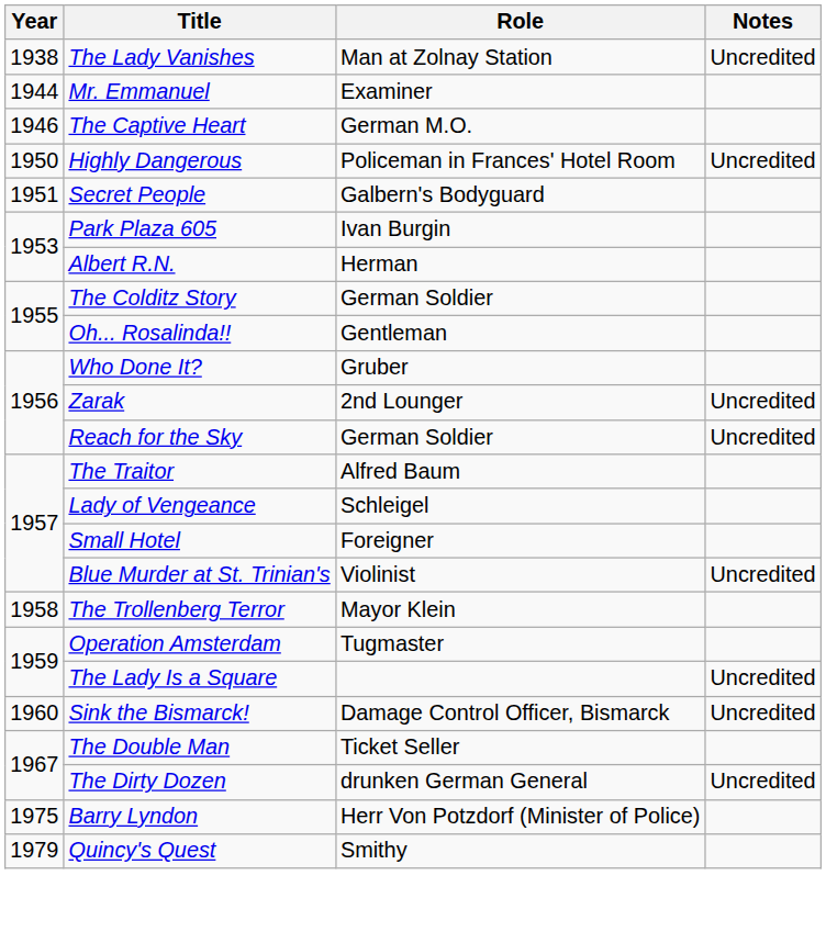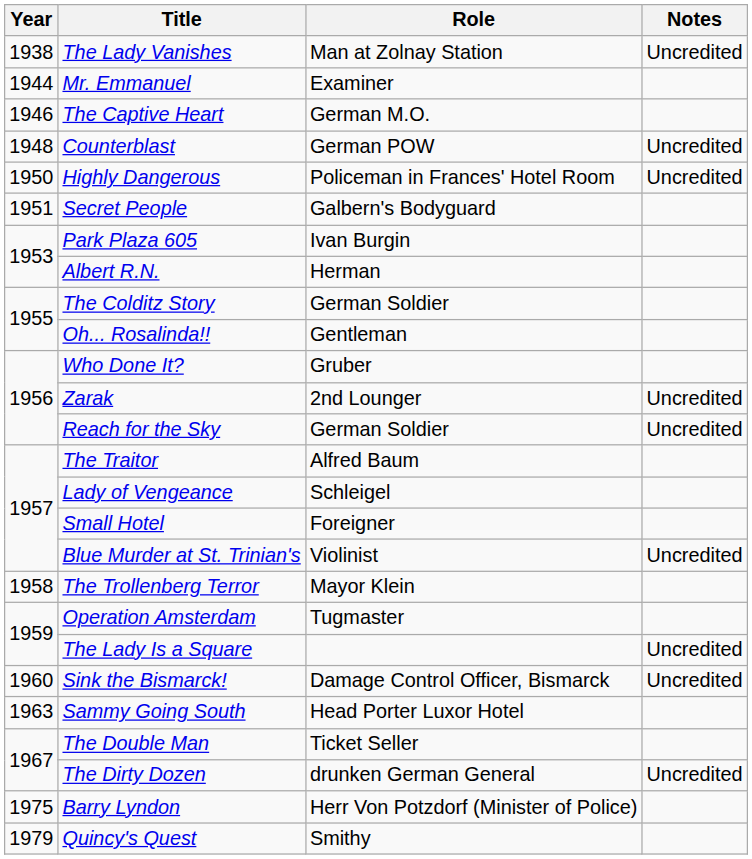+ row: 1948 | Counterblast | German POW | Uncredited
+ row: 1963 | Sammy Going South | Head Porter Luxor Hotel
